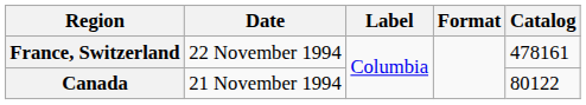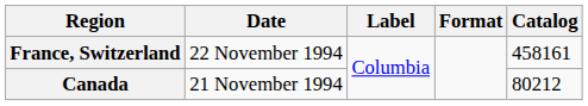France, Switzerland | Catalog: 478161 -> 458161
Canada | Catalog: 80122 -> 80212
